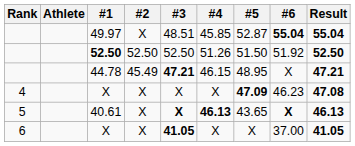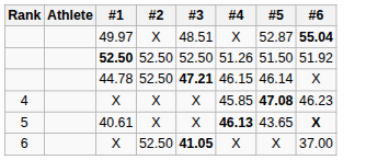- column: Result | 55.04 | 52.50 | 47.21 | 47.08 | 46.13 | 41.05
49.97 | #4: 45.85 -> X
44.78 | #2: 45.49 -> 52.50
44.78 | #5: 48.95 -> 46.14
4 / X | #4: X -> 45.85
4 / X | #5: 47.09 -> 47.08
40.61 | #3: bold -> normal
6 / X | #2: X -> 52.50
